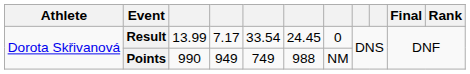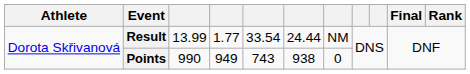Result | column 4: 7.17 -> 1.77
Result | column 6: 24.45 -> 24.44
Result | column 7: 0 -> NM
Points | column 5: 749 -> 743
Points | column 6: 988 -> 938
Points | column 7: NM -> 0
